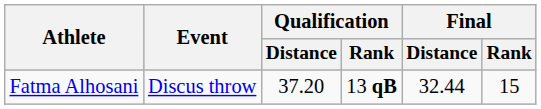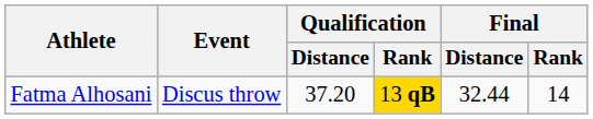Fatma Alhosani | Qualification / Rank: no background -> gold background
Fatma Alhosani | Final / Rank: 15 -> 14
